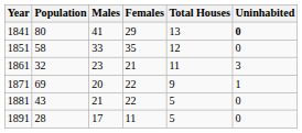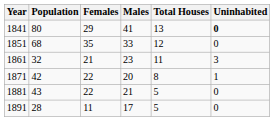columns swapped: Males <-> Females
1851 | Population: 58 -> 68
1871 | Population: 69 -> 42
1871 | Total Houses: 9 -> 8
